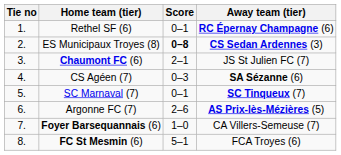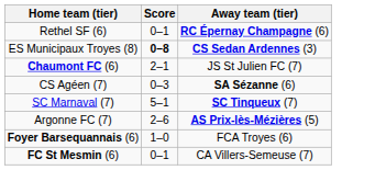- column: Tie no | 1. | 2. | 3. | 4. | 5. | 6. | 7. | 8.
SC Marnaval (7) | Score: 0–1 -> 5–1
Foyer Barsequannais (6) | Away team (tier): CA Villers-Semeuse (7) -> FCA Troyes (6)
FC St Mesmin (6) | Score: 5–1 -> 0–1
FC St Mesmin (6) | Away team (tier): FCA Troyes (6) -> CA Villers-Semeuse (7)
